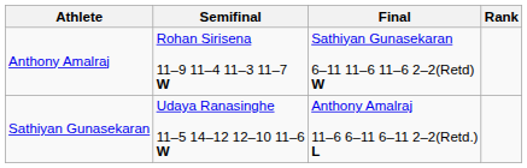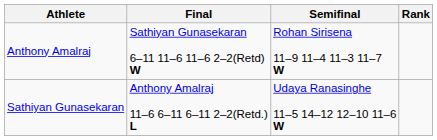columns swapped: Semifinal <-> Final
